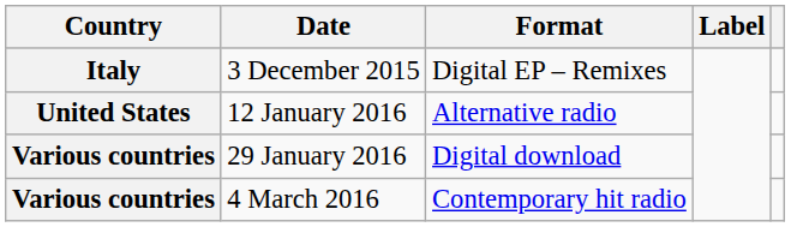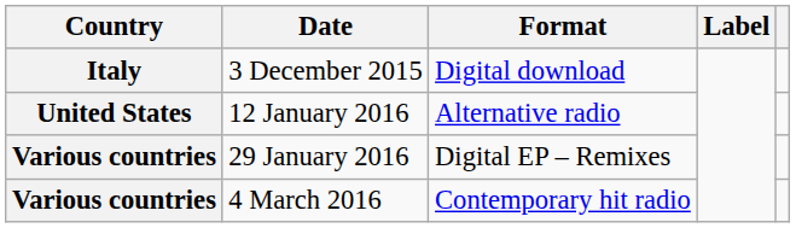3 December 2015 | Format: Digital EP – Remixes -> Digital download
29 January 2016 | Format: Digital download -> Digital EP – Remixes
